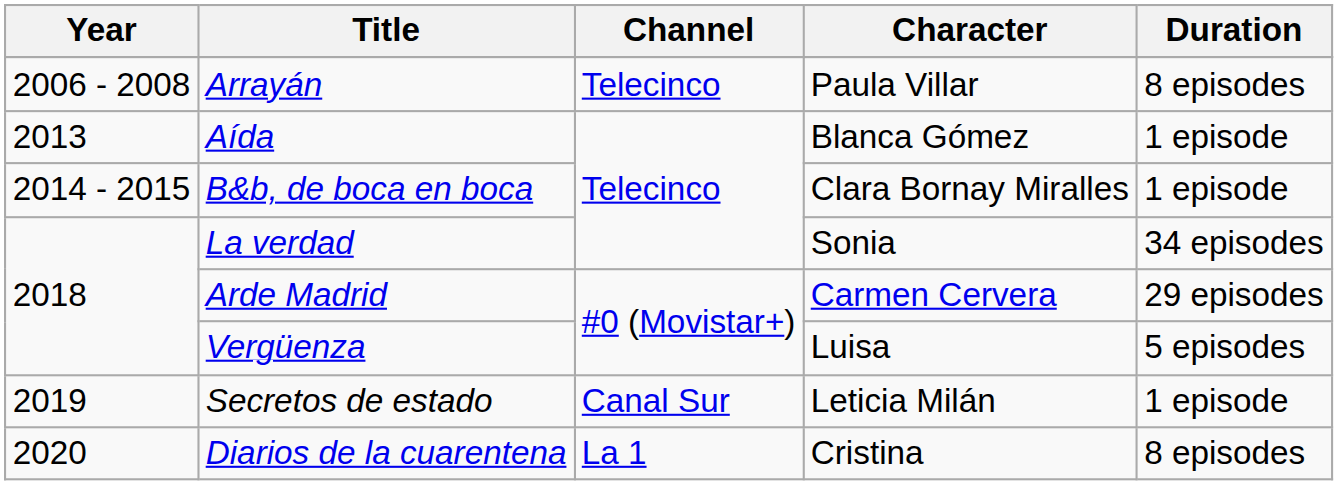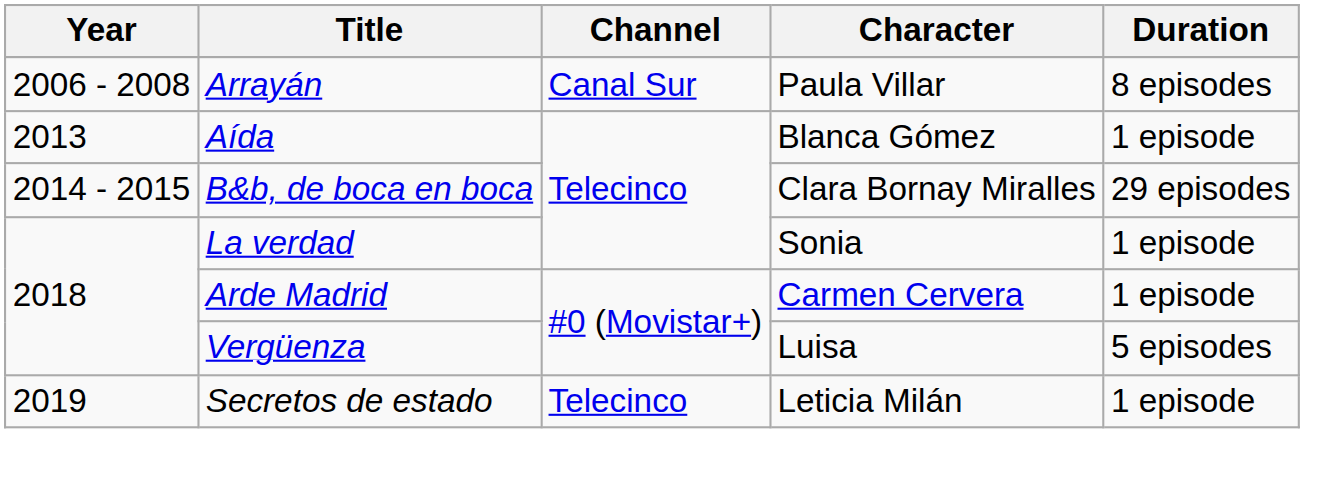Arrayán | Channel: Telecinco -> Canal Sur
B&b, de boca en boca | Duration: 1 episode -> 29 episodes
La verdad | Duration: 34 episodes -> 1 episode
Arde Madrid | Duration: 29 episodes -> 1 episode
Secretos de estado | Channel: Canal Sur -> Telecinco
- row: 2020 | Diarios de la cuarentena | La 1 | Cristina | 8 episodes
